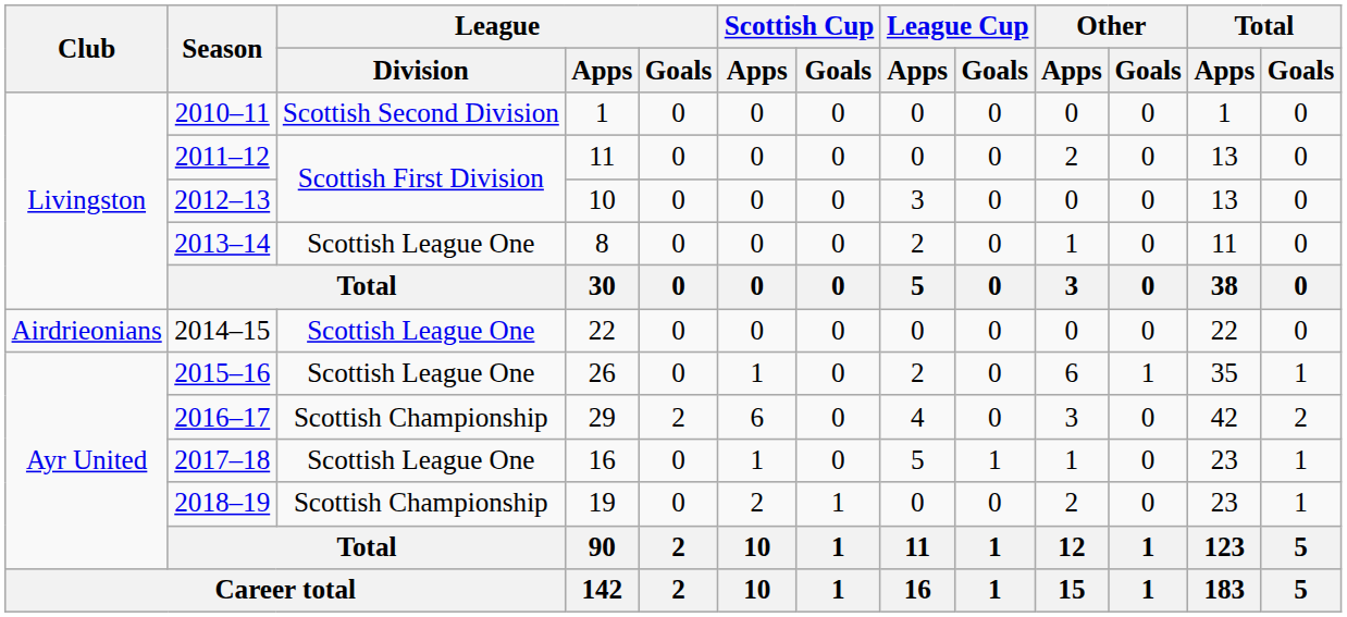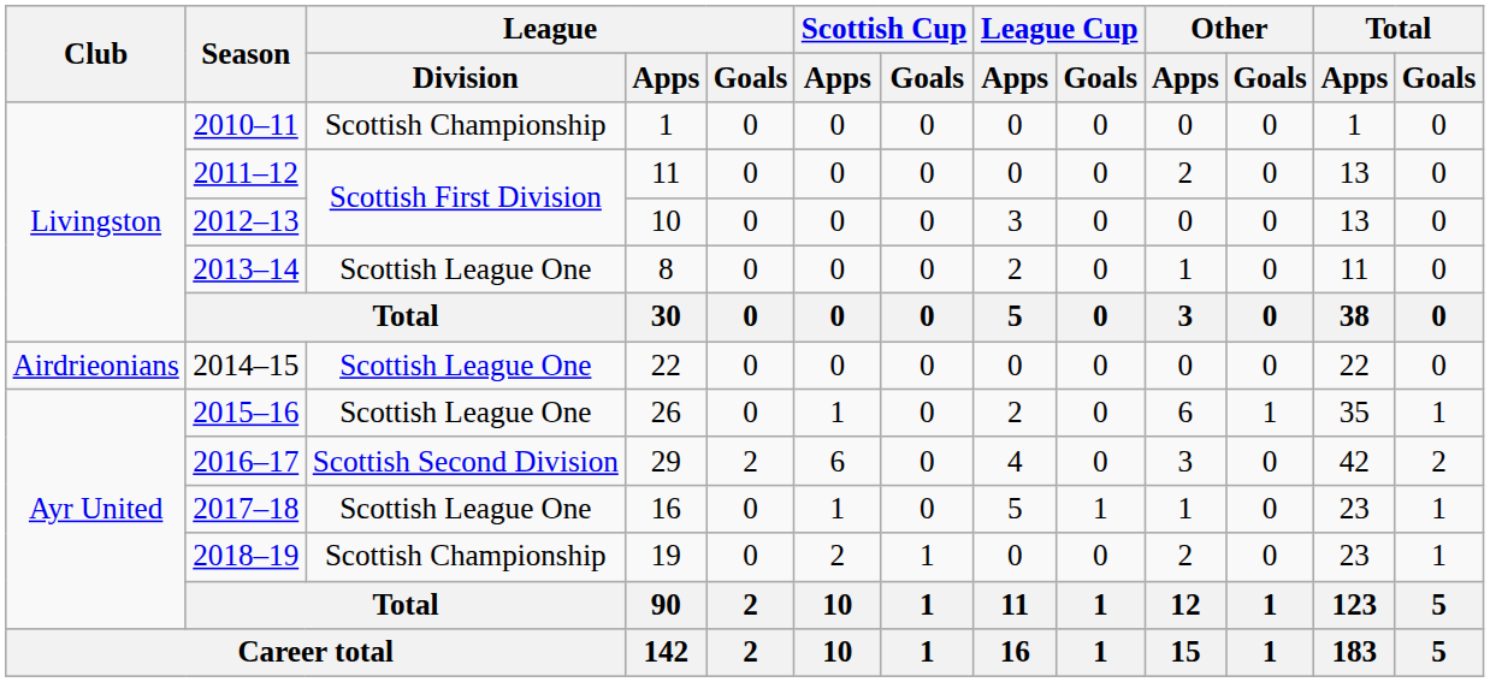2010–11 | League / Division: Scottish Second Division -> Scottish Championship
2016–17 | League / Division: Scottish Championship -> Scottish Second Division
